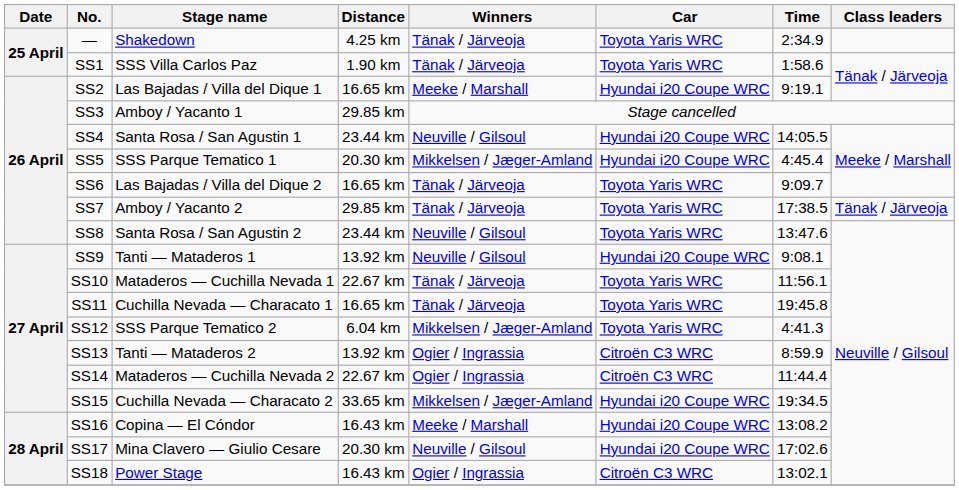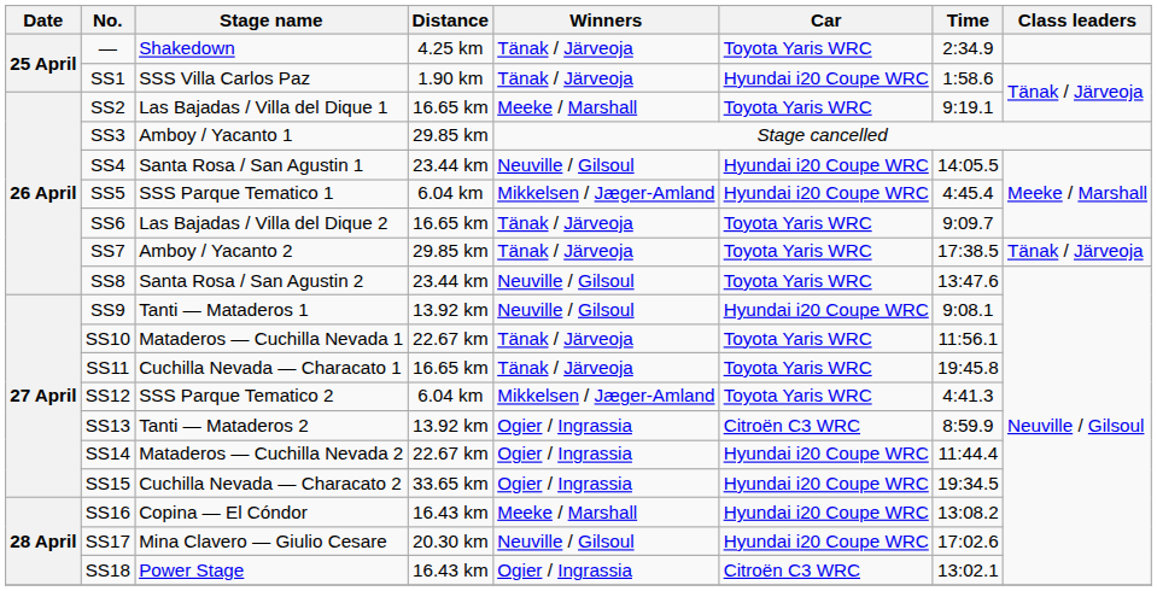SS1 | Car: Toyota Yaris WRC -> Hyundai i20 Coupe WRC
SS2 | Car: Hyundai i20 Coupe WRC -> Toyota Yaris WRC
SS5 | Distance: 20.30 km -> 6.04 km
SS14 | Car: Citroën C3 WRC -> Hyundai i20 Coupe WRC
SS15 | Winners: Mikkelsen / Jæger-Amland -> Ogier / Ingrassia
